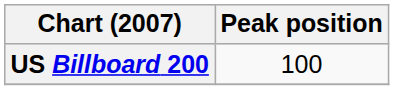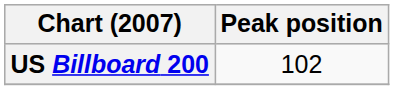US Billboard 200 | Peak position: 100 -> 102
